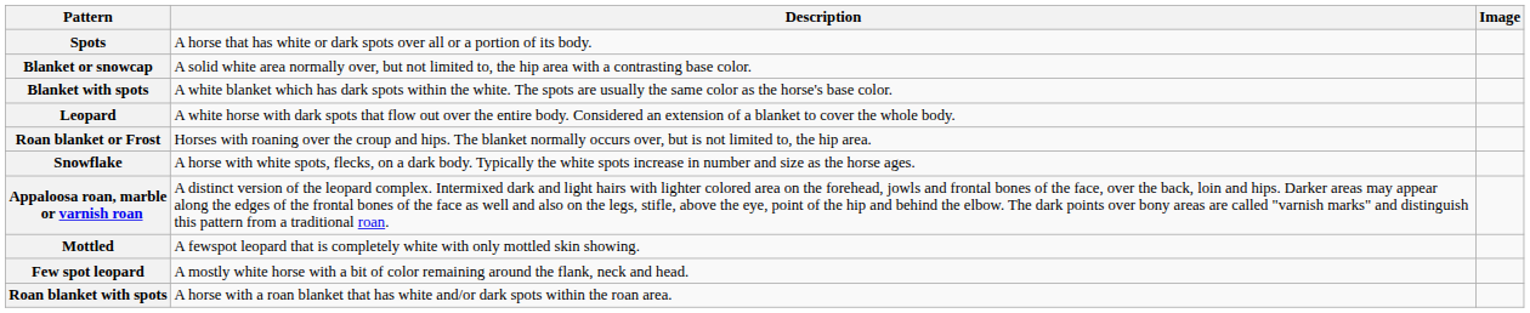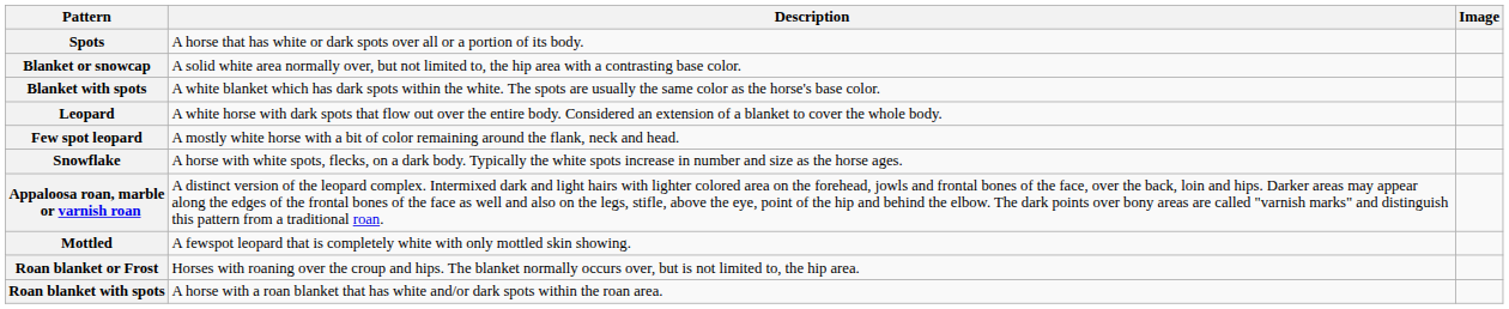rows swapped: Few spot leopard <-> Roan blanket or Frost
